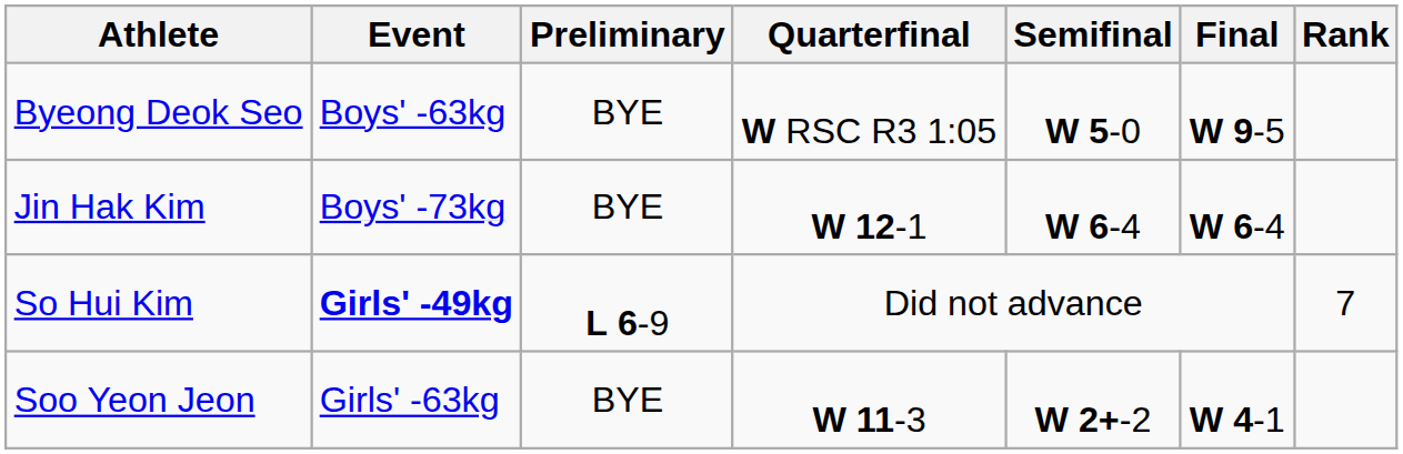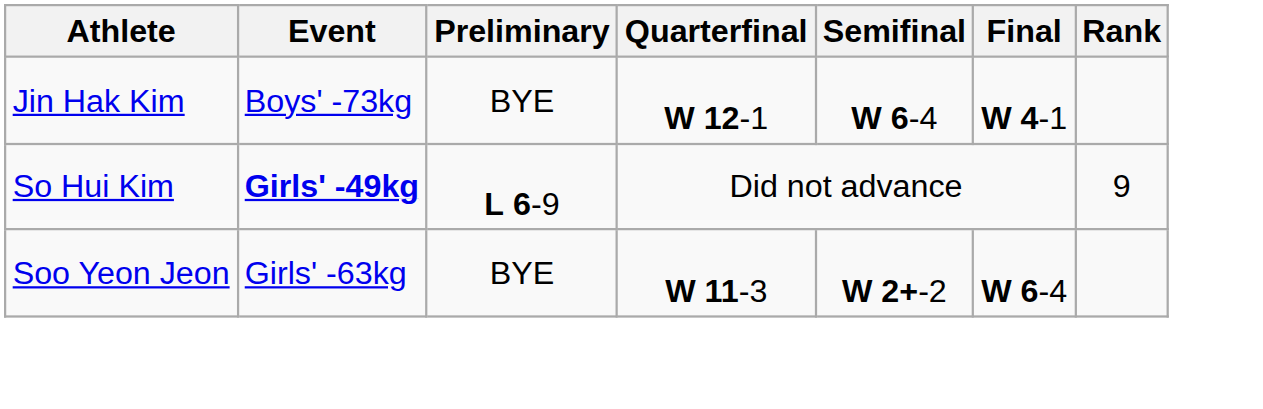- row: Byeong Deok Seo | Boys' -63kg | BYE | W RSC R3 1:05 | W 5-0 | W 9-5
Jin Hak Kim | Final: W 6-4 -> W 4-1
So Hui Kim | Rank: 7 -> 9
Soo Yeon Jeon | Final: W 4-1 -> W 6-4
